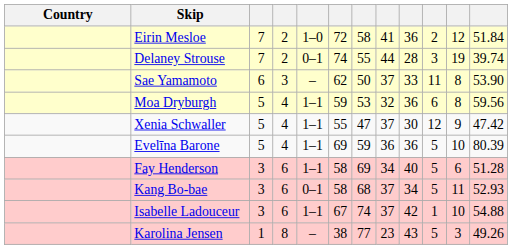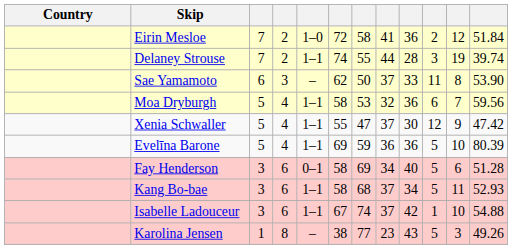Delaney Strouse | column 5: 0–1 -> 1–1
Moa Dryburgh | column 6: 59 -> 58
Moa Dryburgh | column 11: 8 -> 7
Fay Henderson | column 5: 1–1 -> 0–1
Kang Bo-bae | column 5: 0–1 -> 1–1
